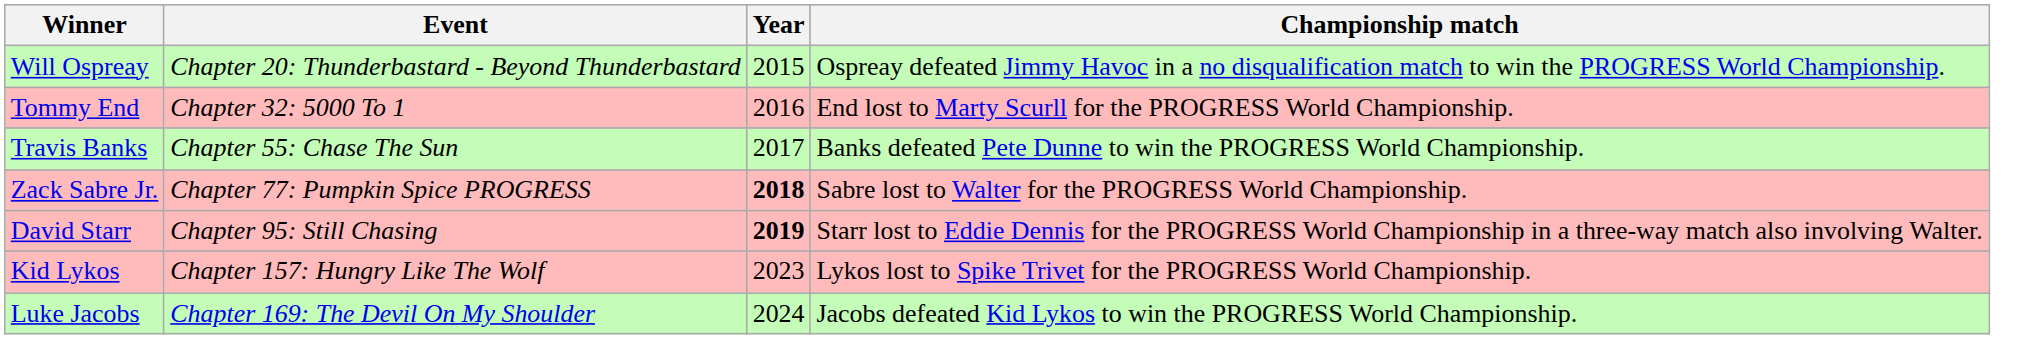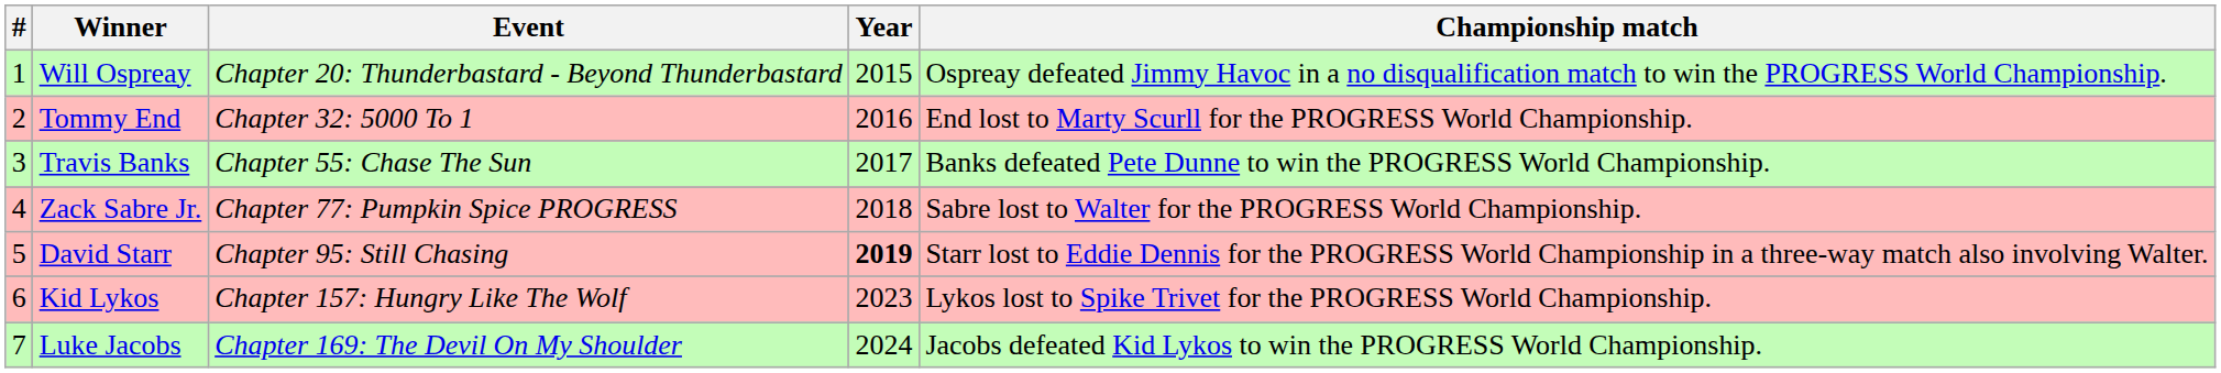+ column: # | 1 | 2 | 3 | 4 | 5 | 6 | 7
Zack Sabre Jr. | Year: bold -> normal
